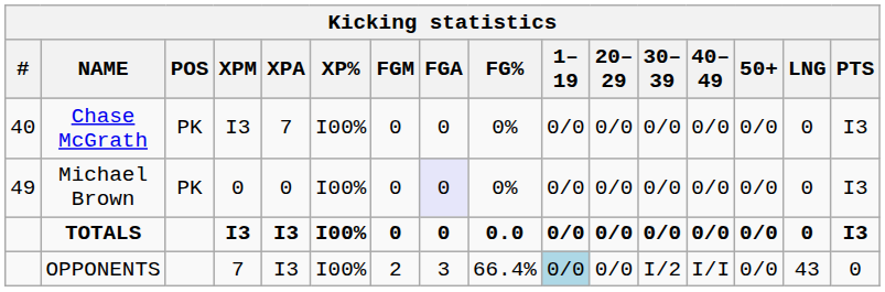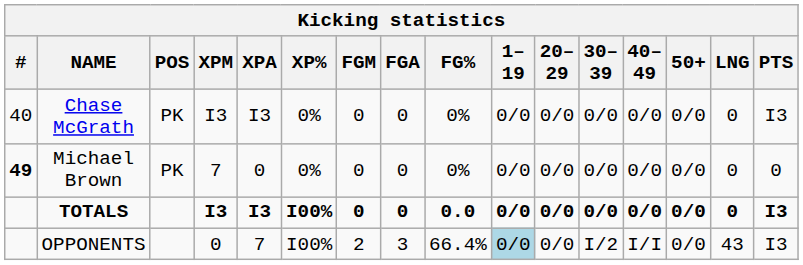Chase McGrath | XPA: 7 -> I3
Chase McGrath | XP%: I00% -> 0%
Michael Brown | #: normal -> bold
Michael Brown | XPM: 0 -> 7
Michael Brown | XP%: I00% -> 0%
Michael Brown | FGA: lavender background -> no background
Michael Brown | PTS: I3 -> 0
OPPONENTS | XPM: 7 -> 0
OPPONENTS | XPA: I3 -> 7
OPPONENTS | PTS: 0 -> I3
